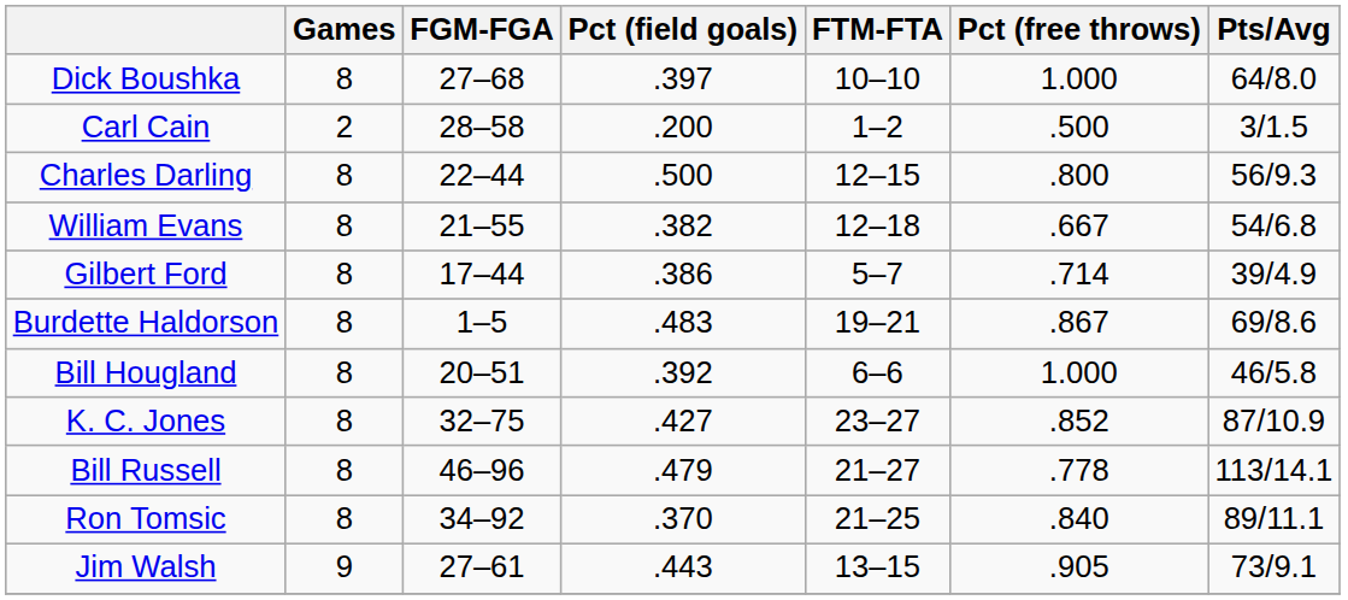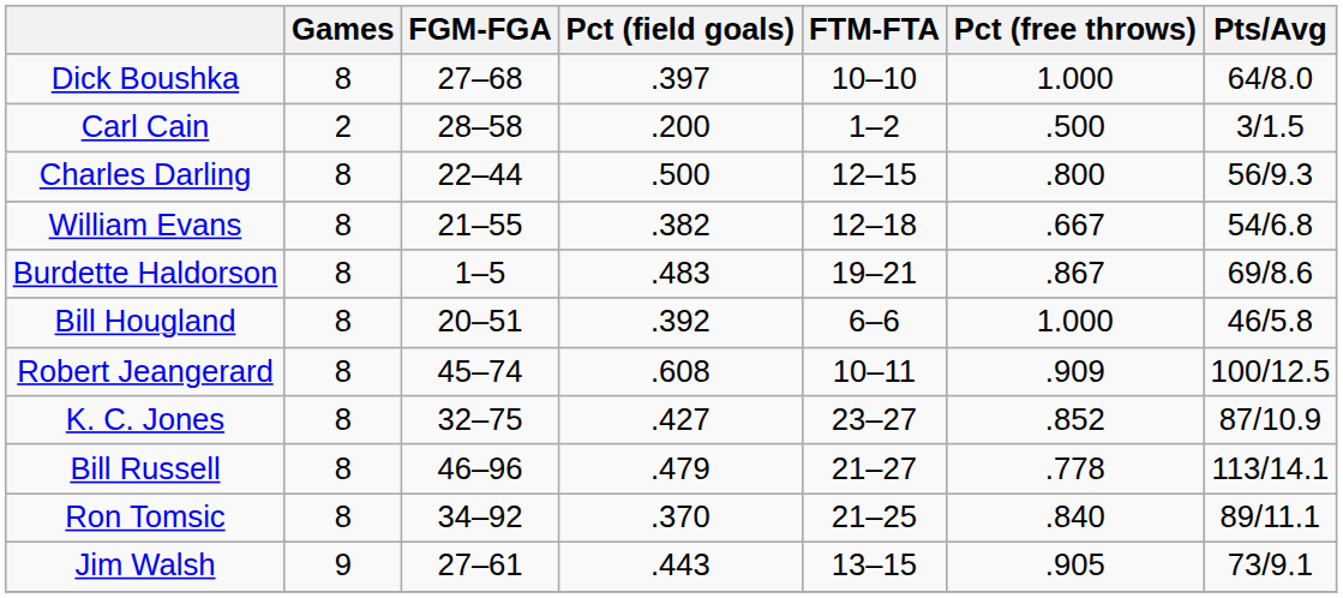- row: Gilbert Ford | 8 | 17–44 | .386 | 5–7 | .714 | 39/4.9
+ row: Robert Jeangerard | 8 | 45–74 | .608 | 10–11 | .909 | 100/12.5
